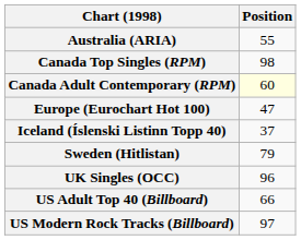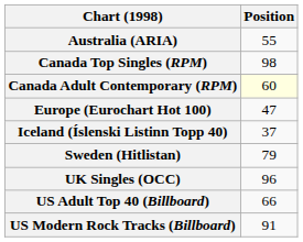US Modern Rock Tracks (Billboard) | Position: 97 -> 91
